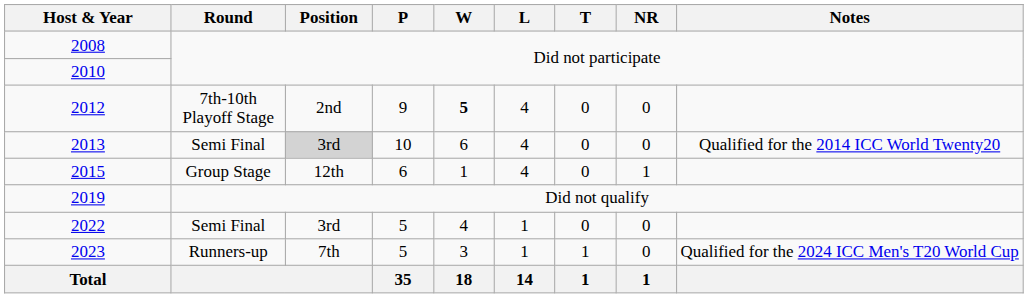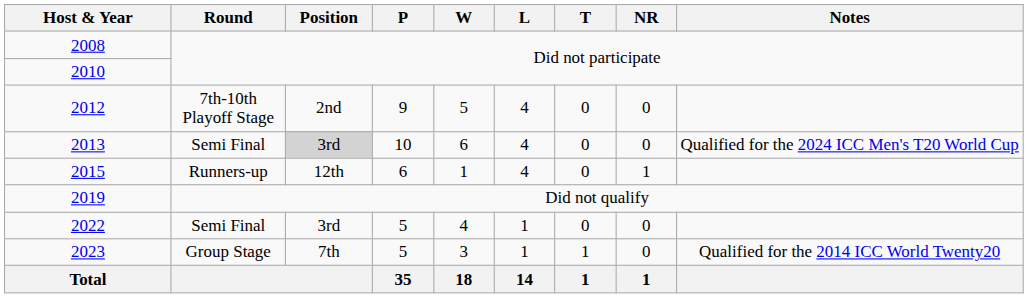2012 | W: bold -> normal
2013 | Notes: Qualified for the 2014 ICC World Twenty20 -> Qualified for the 2024 ICC Men's T20 World Cup
2015 | Round: Group Stage -> Runners-up
2023 | Round: Runners-up -> Group Stage
2023 | Notes: Qualified for the 2024 ICC Men's T20 World Cup -> Qualified for the 2014 ICC World Twenty20
